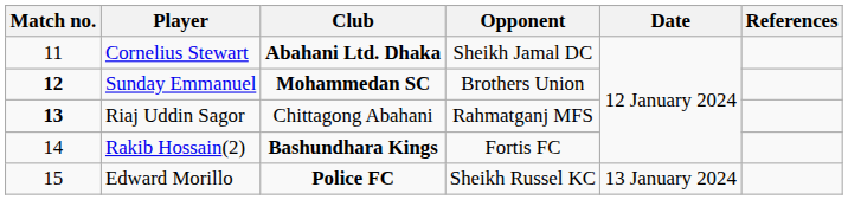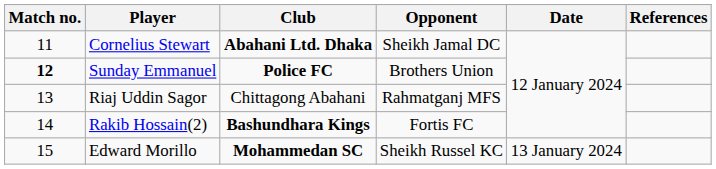Sunday Emmanuel | Club: Mohammedan SC -> Police FC
Riaj Uddin Sagor | Match no.: bold -> normal
Edward Morillo | Club: Police FC -> Mohammedan SC
